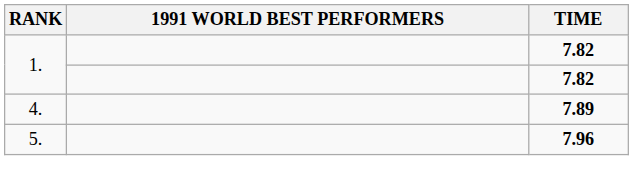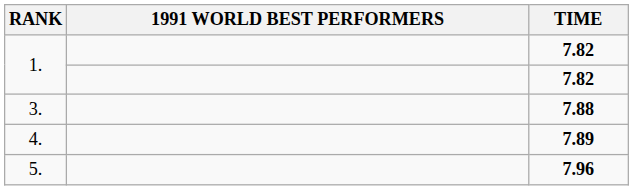+ row: 3. | 7.88
